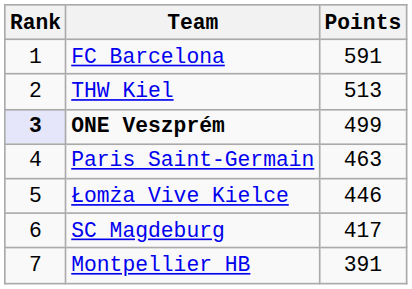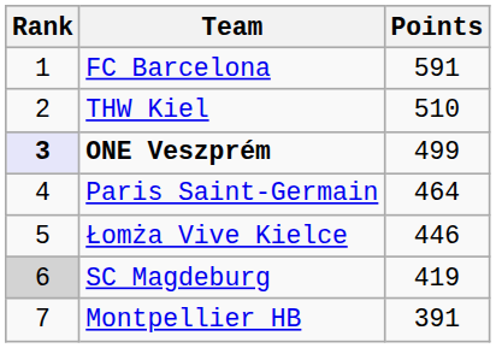THW Kiel | Points: 513 -> 510
Paris Saint-Germain | Points: 463 -> 464
SC Magdeburg | Rank: no background -> lightgrey background
SC Magdeburg | Points: 417 -> 419
